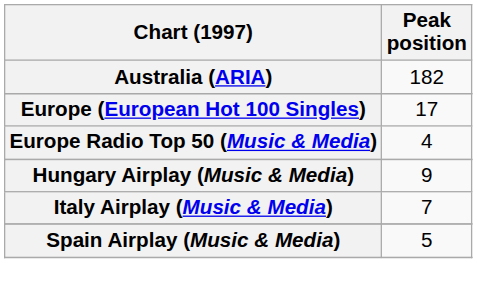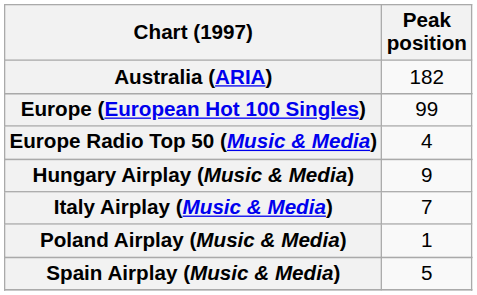Europe (European Hot 100 Singles) | Peak position: 17 -> 99
+ row: Poland Airplay (Music & Media) | 1
